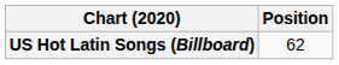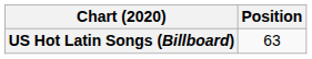US Hot Latin Songs (Billboard) | Position: 62 -> 63
